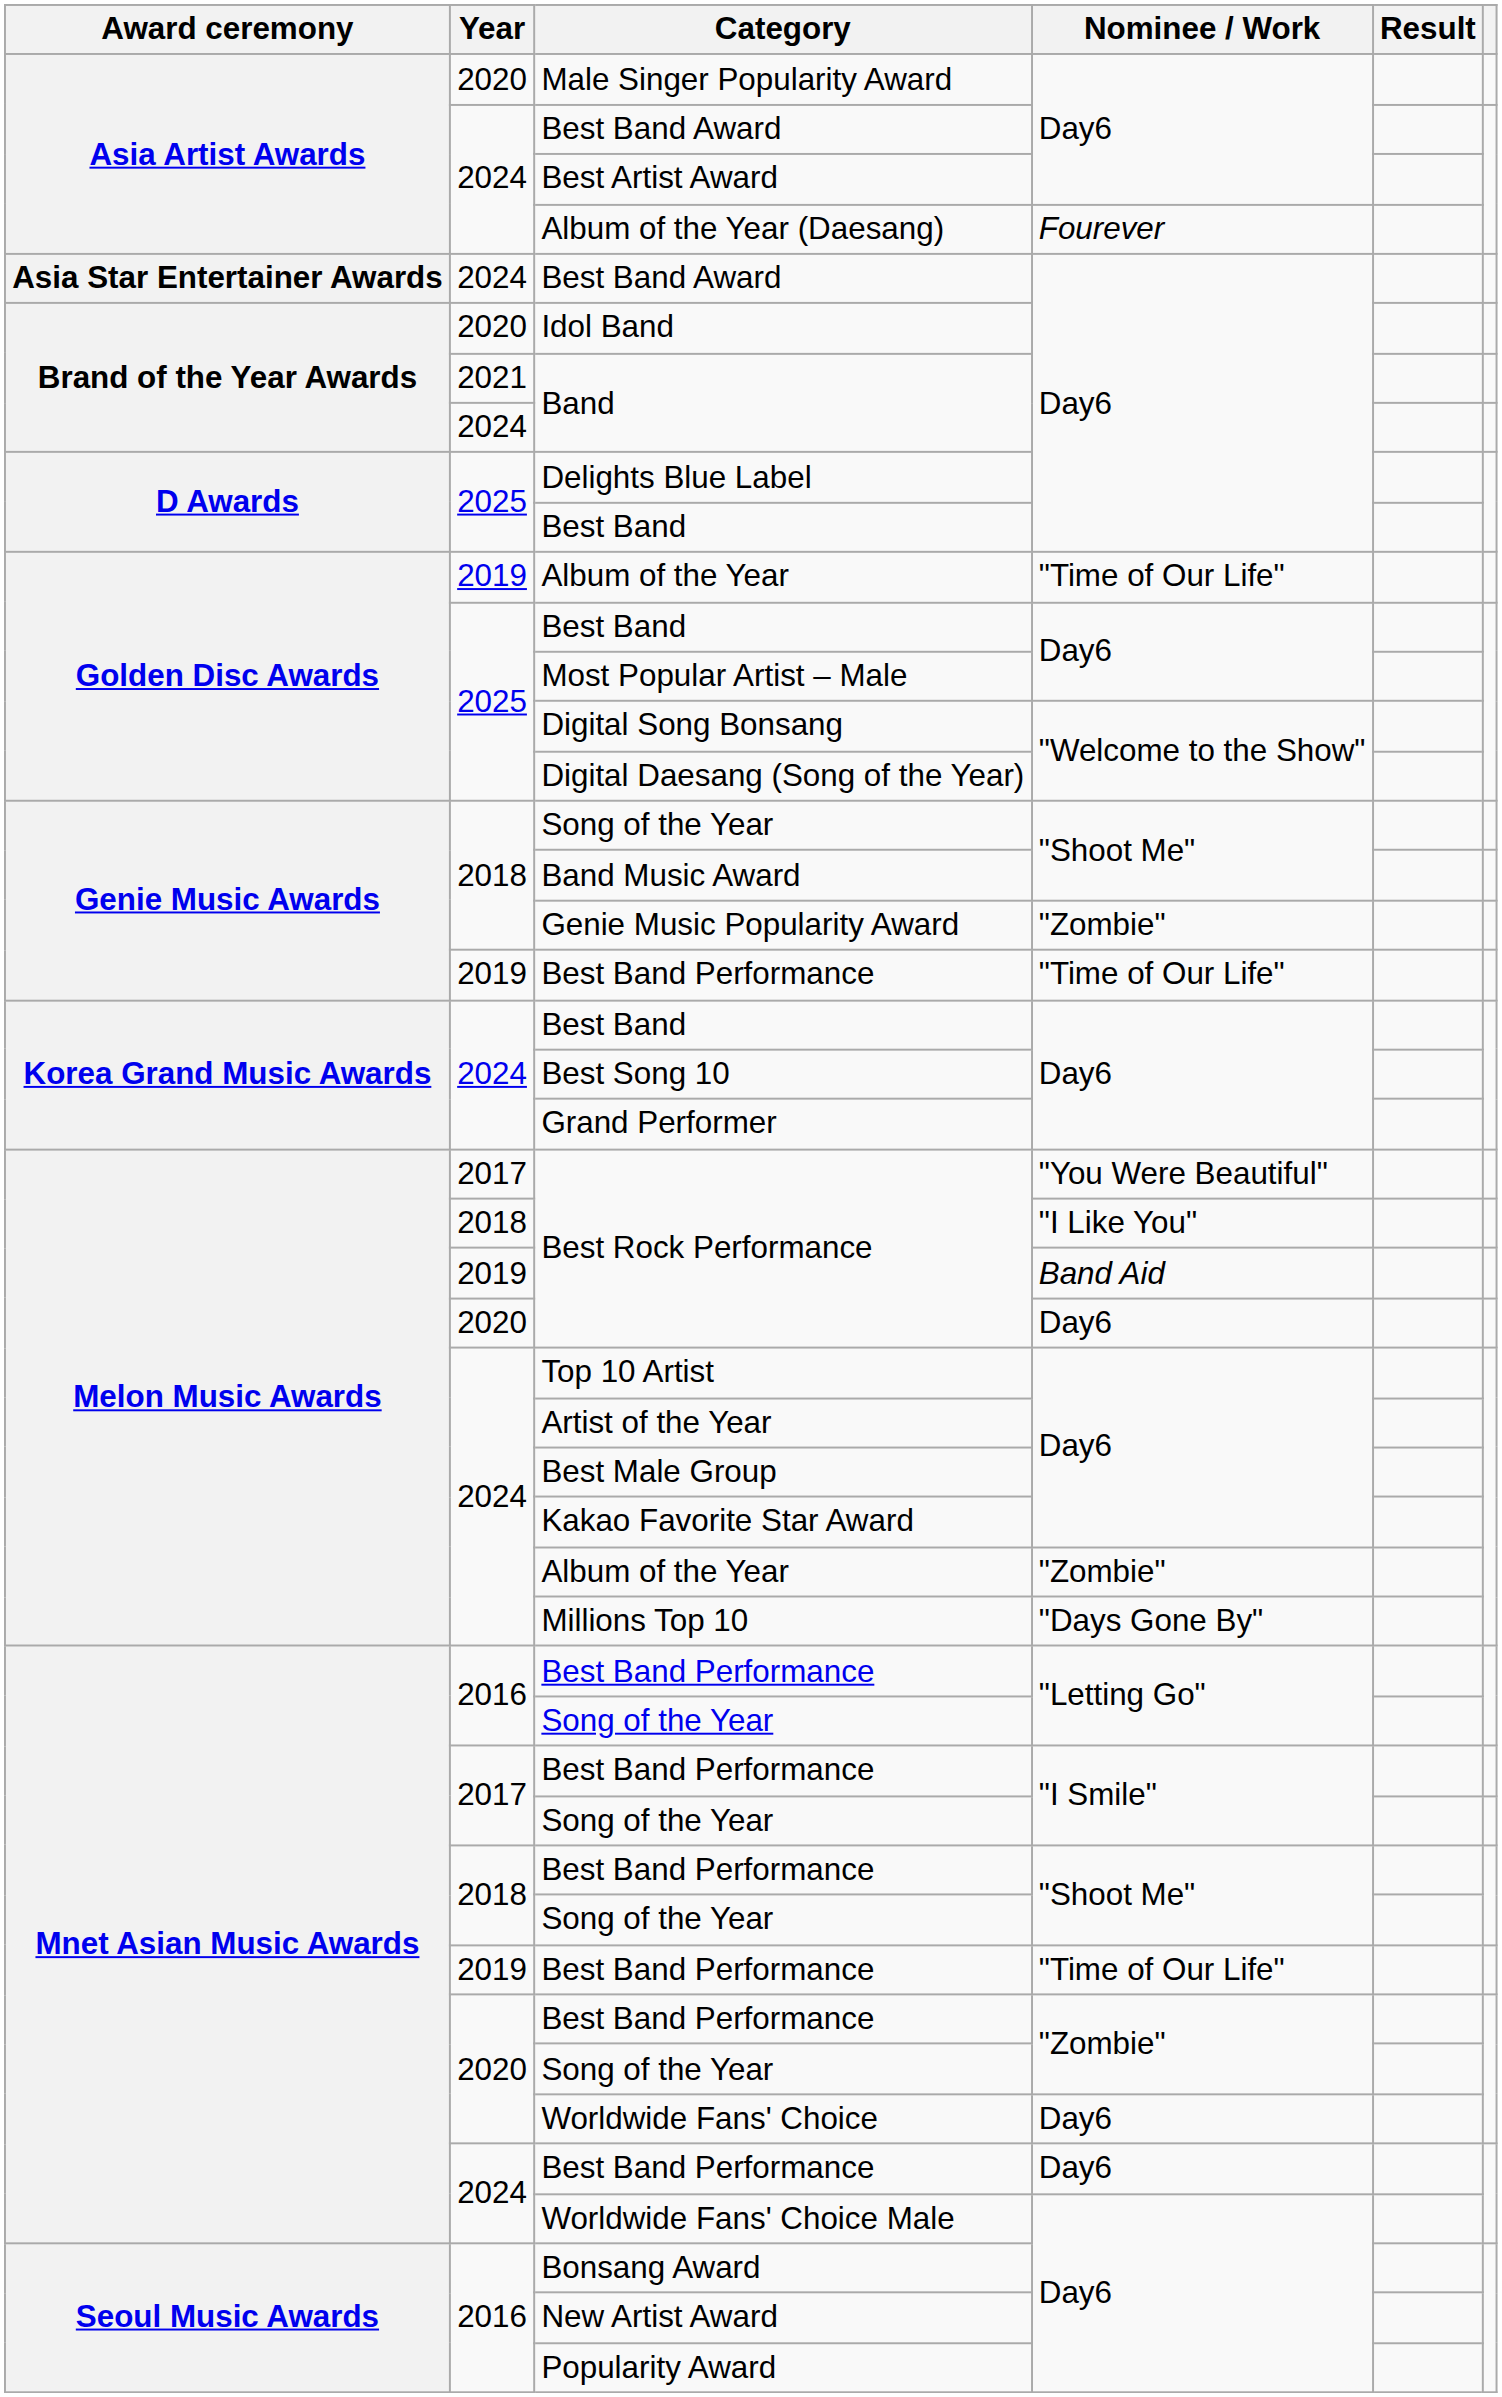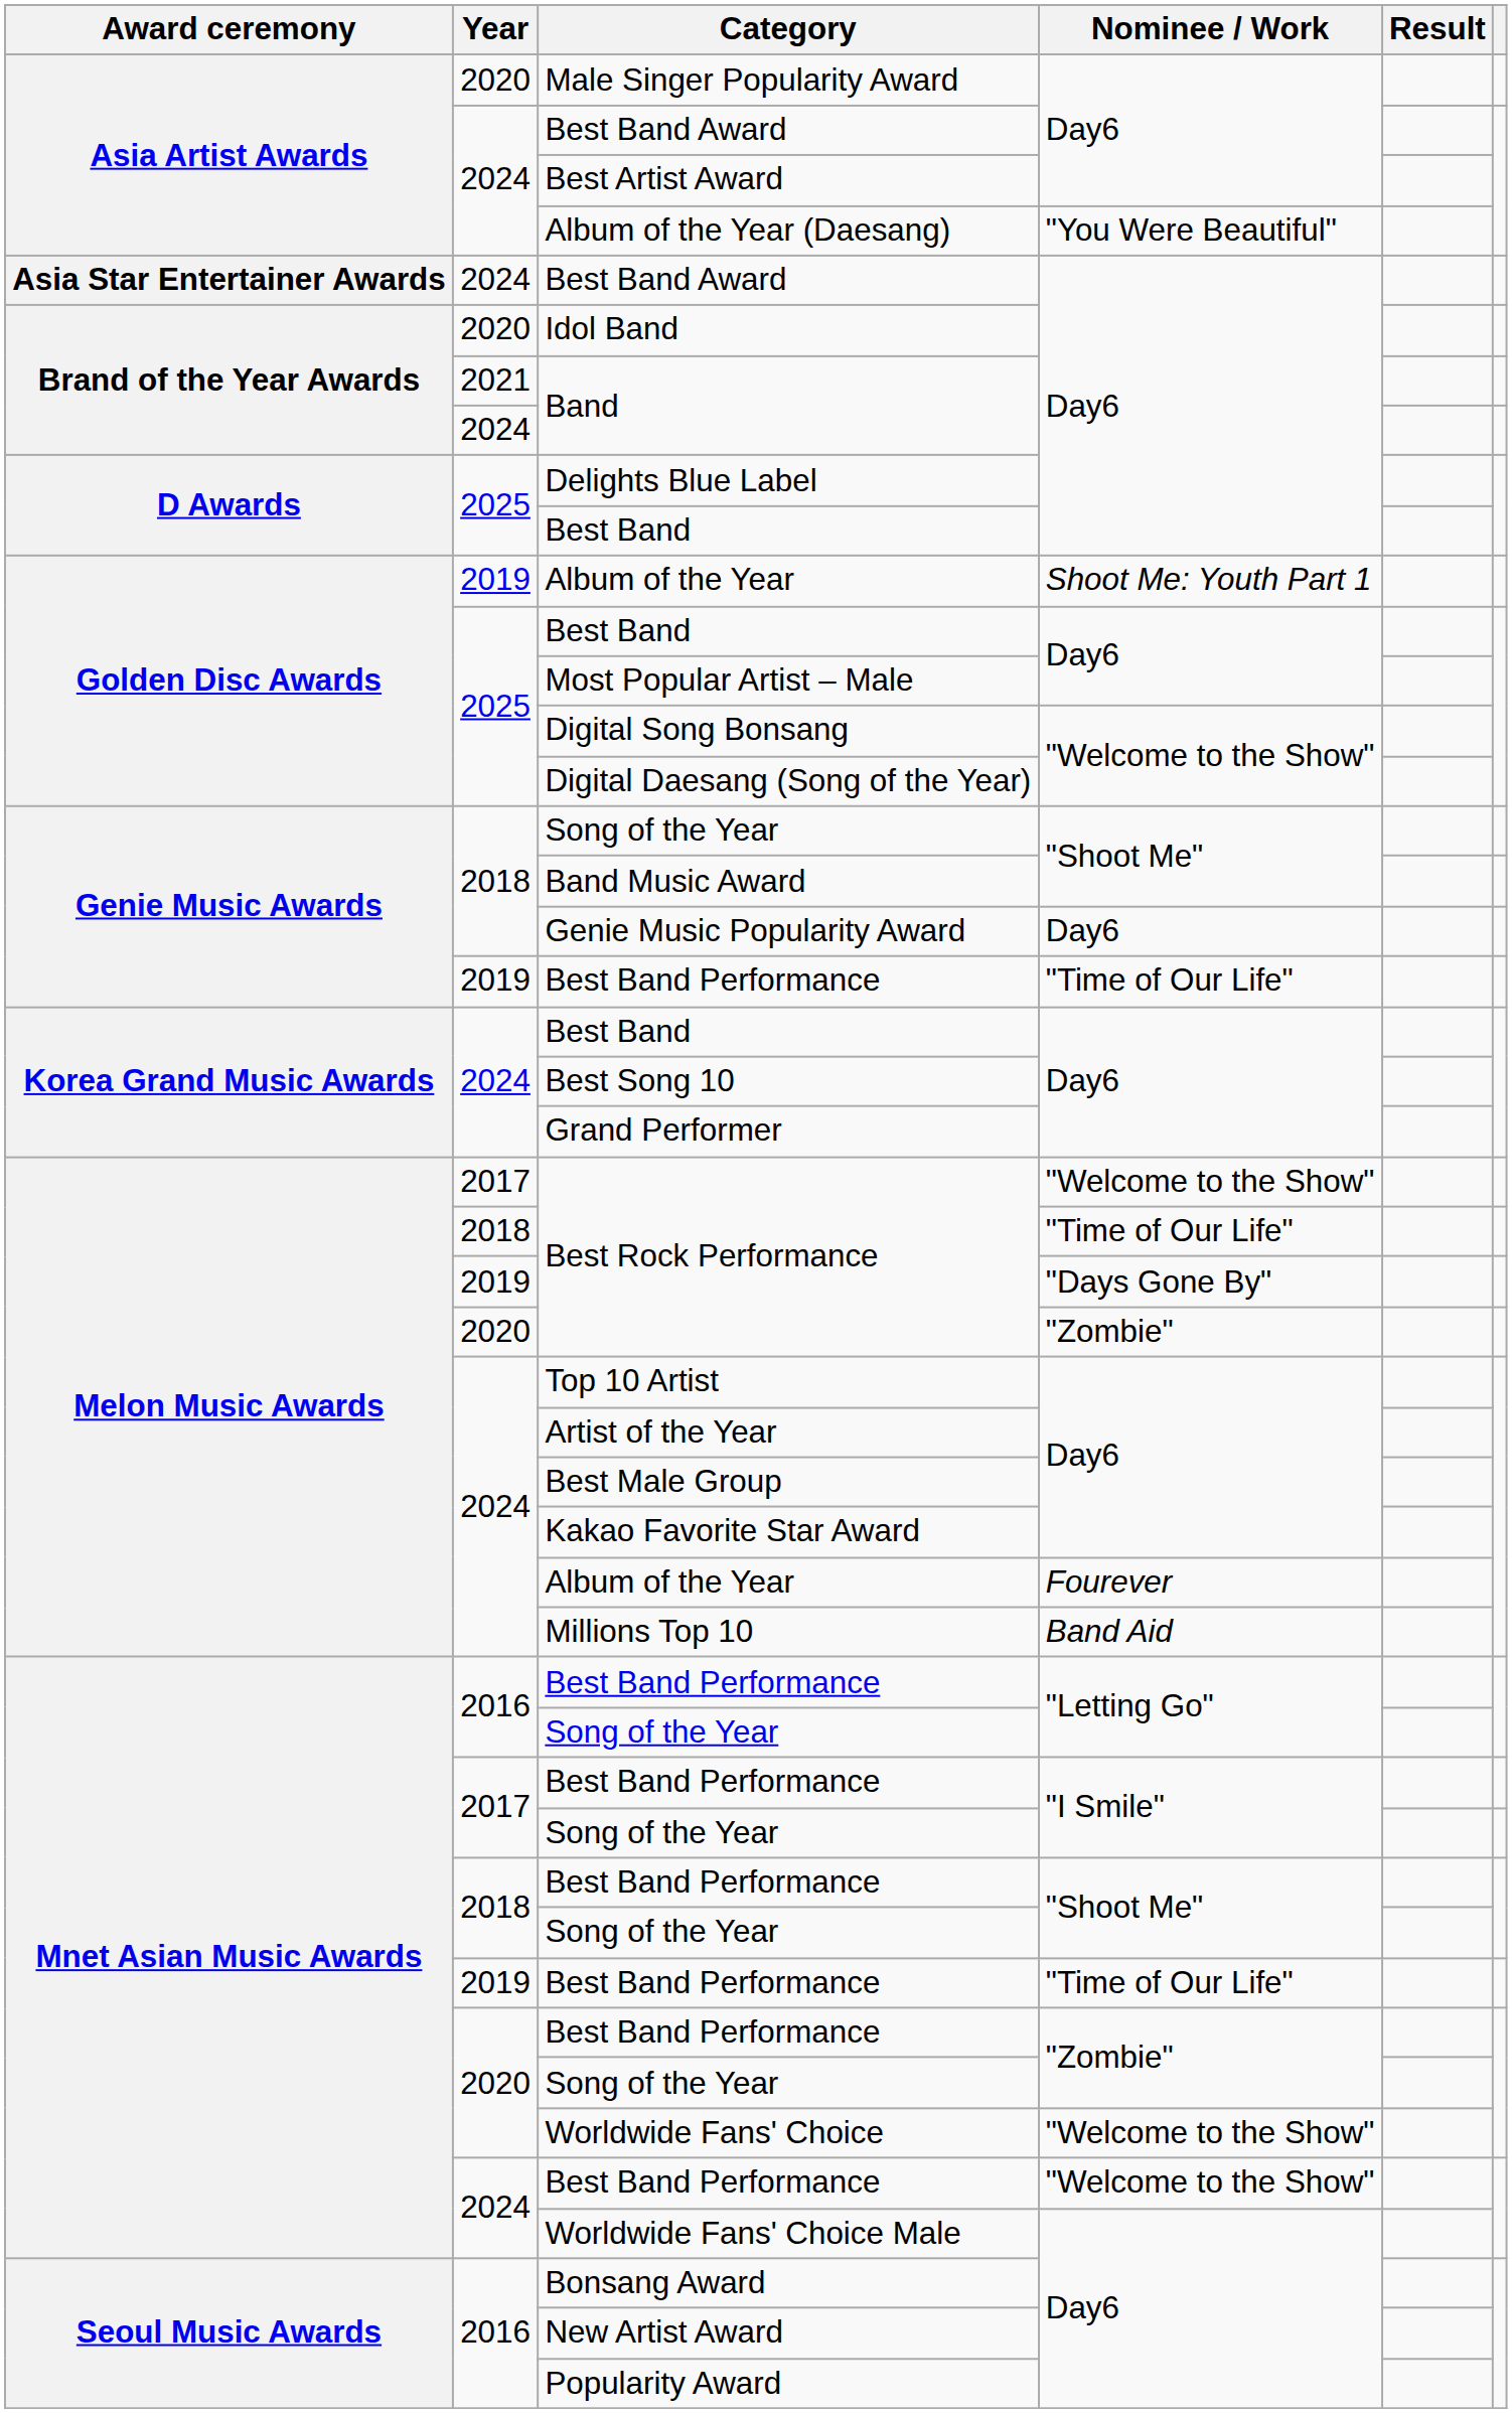Album of the Year (Daesang) | Nominee / Work: Fourever -> "You Were Beautiful"
2019 / Album of the Year | Nominee / Work: "Time of Our Life" -> Shoot Me: Youth Part 1
Genie Music Popularity Award | Nominee / Work: "Zombie" -> Day6
2017 / Best Rock Performance | Nominee / Work: "You Were Beautiful" -> "Welcome to the Show"
2018 / Best Rock Performance | Nominee / Work: "I Like You" -> "Time of Our Life"
2019 / Best Rock Performance | Nominee / Work: Band Aid -> "Days Gone By"
2020 / Best Rock Performance | Nominee / Work: Day6 -> "Zombie"
2024 / Album of the Year | Nominee / Work: "Zombie" -> Fourever
Millions Top 10 | Nominee / Work: "Days Gone By" -> Band Aid
Worldwide Fans' Choice | Nominee / Work: Day6 -> "Welcome to the Show"
2024 / Best Band Performance | Nominee / Work: Day6 -> "Welcome to the Show"
